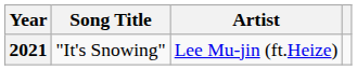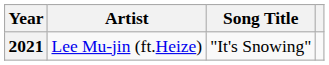columns swapped: Song Title <-> Artist
